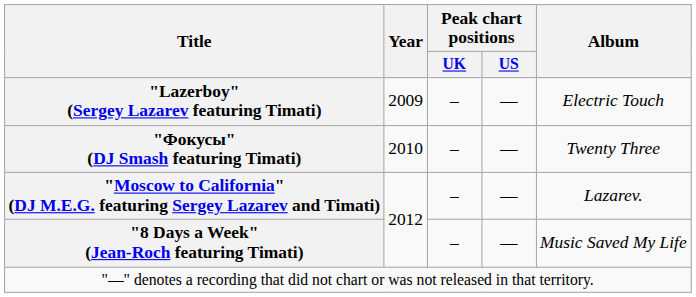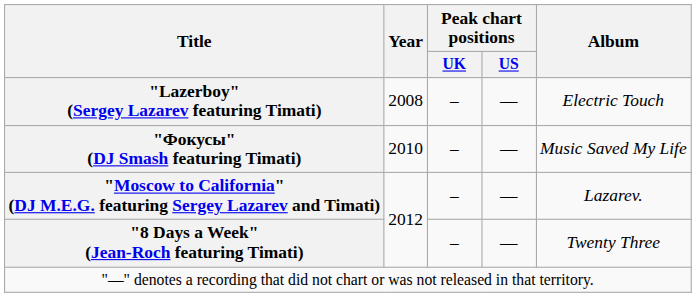"Lazerboy" (Sergey Lazarev featuring Timati) | Year: 2009 -> 2008
"Фокусы" (DJ Smash featuring Timati) | Album: Twenty Three -> Music Saved My Life
"8 Days a Week" (Jean-Roch featuring Timati) | Album: Music Saved My Life -> Twenty Three
